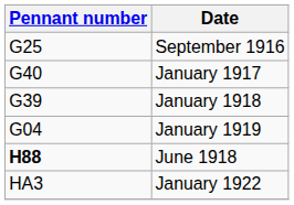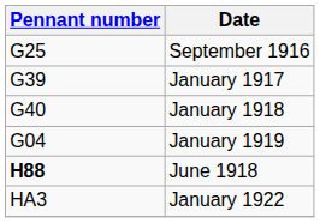January 1917 | Pennant number: G40 -> G39
January 1918 | Pennant number: G39 -> G40
